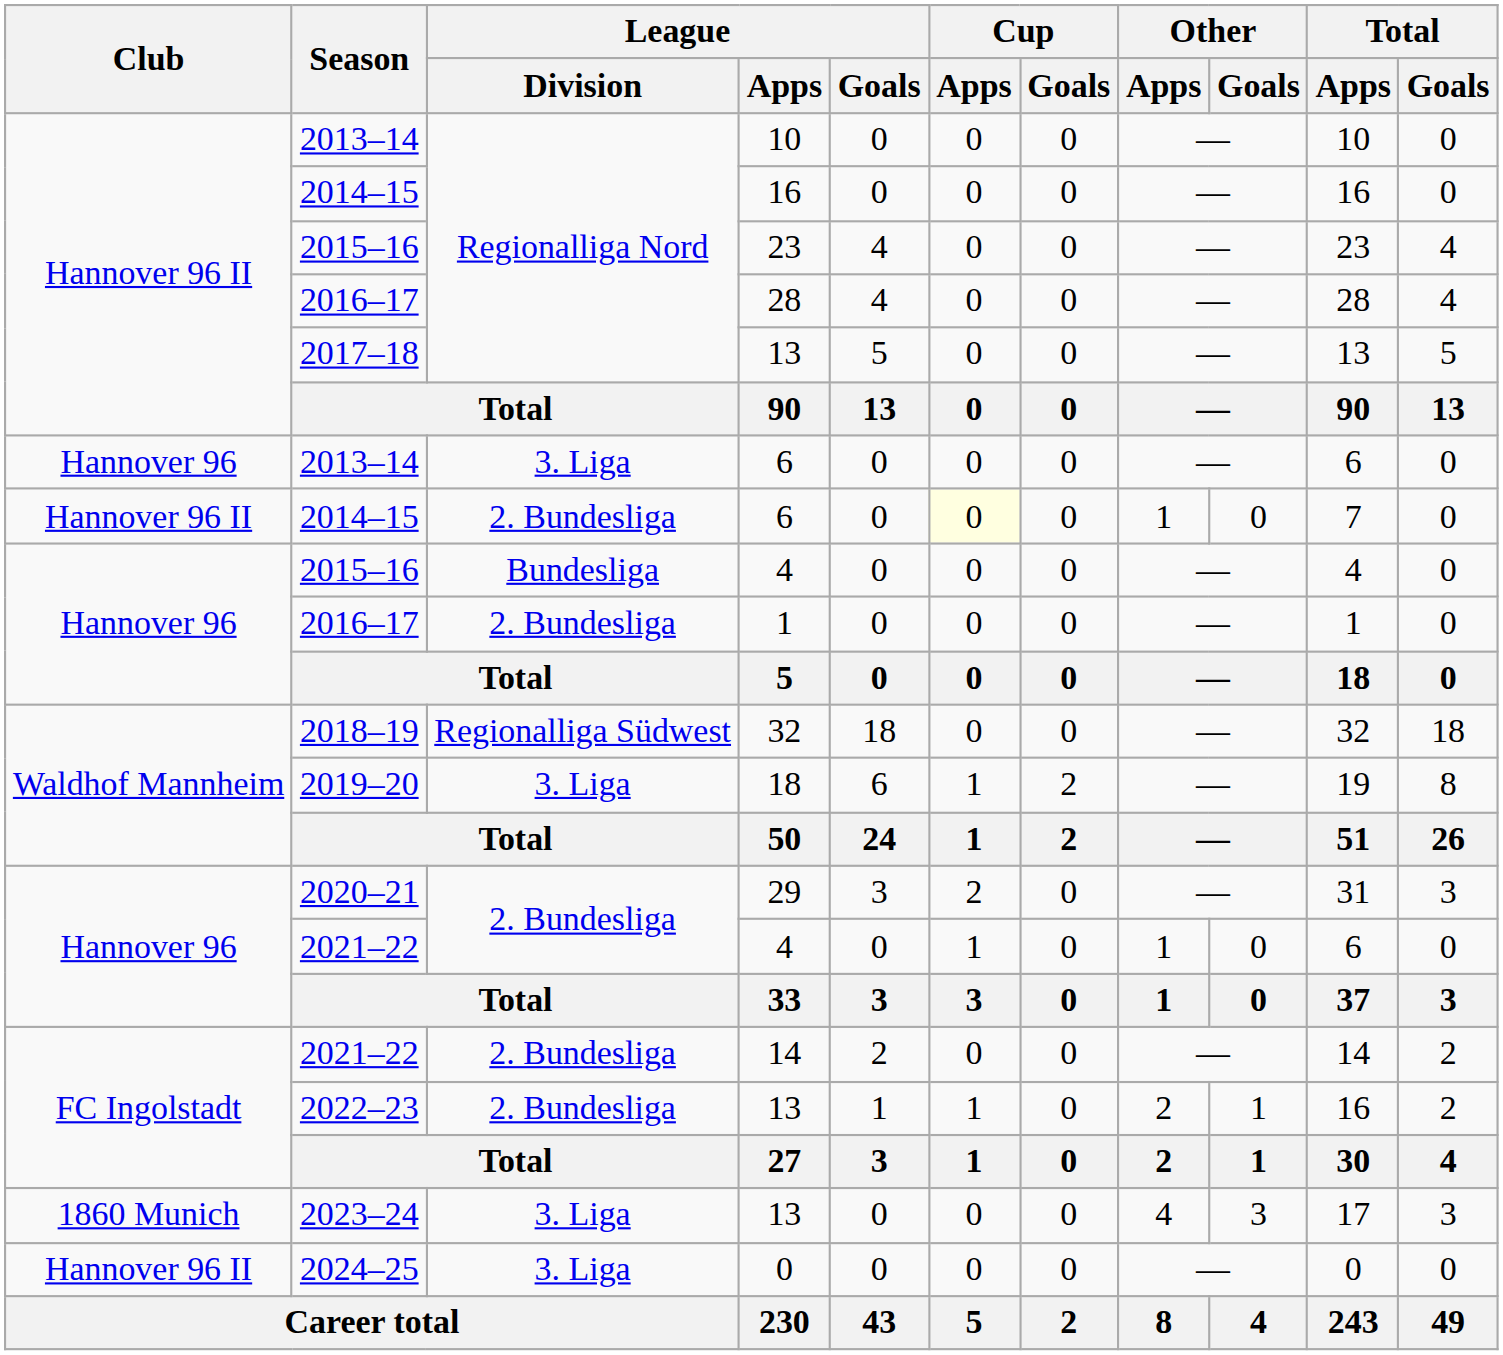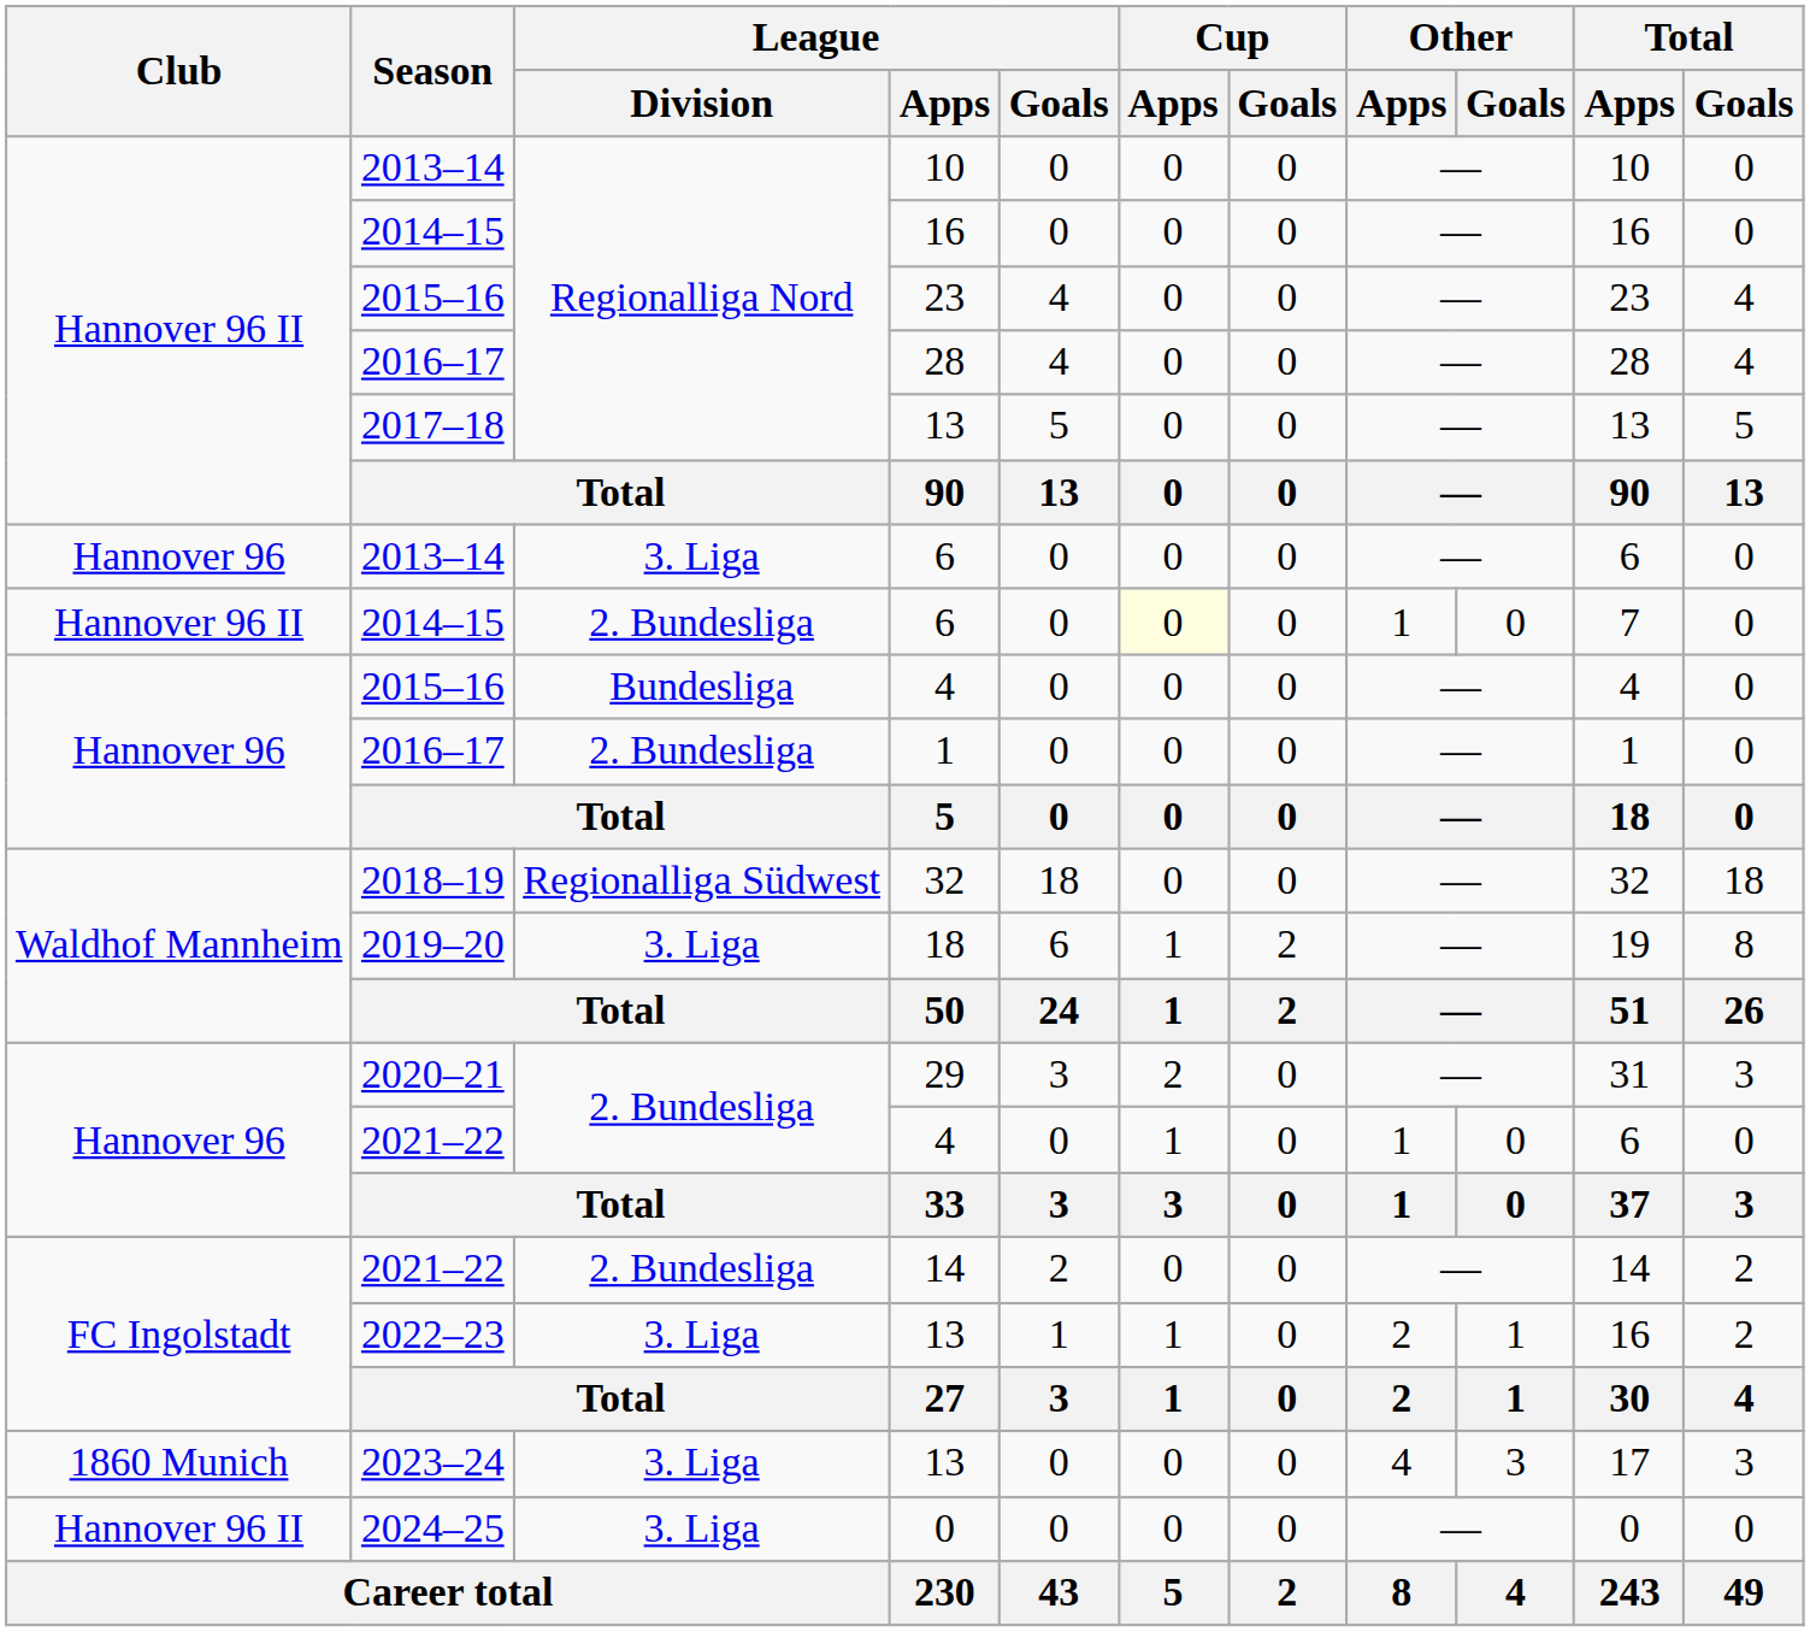2022–23 / 13 | League / Division: 2. Bundesliga -> 3. Liga
